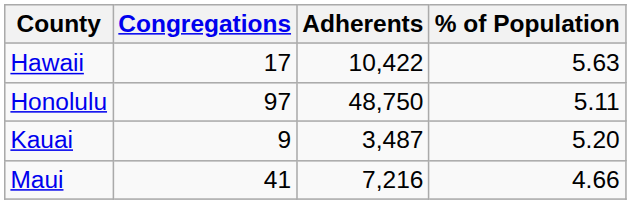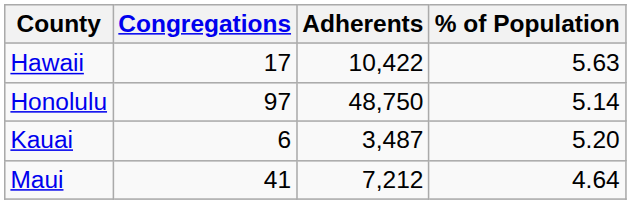Honolulu | % of Population: 5.11 -> 5.14
Kauai | Congregations: 9 -> 6
Maui | Adherents: 7,216 -> 7,212
Maui | % of Population: 4.66 -> 4.64
